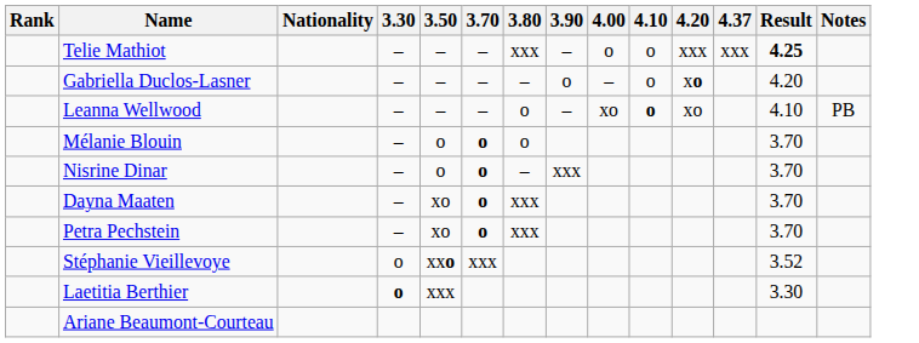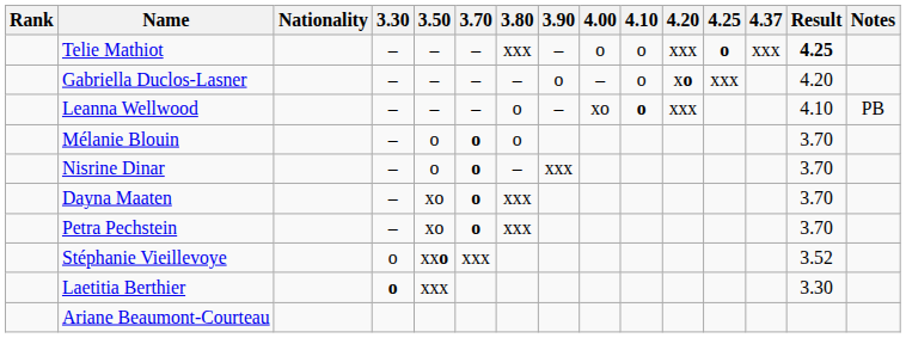+ column: 4.25 | o | xxx
Leanna Wellwood | 4.20: xo -> xxx
